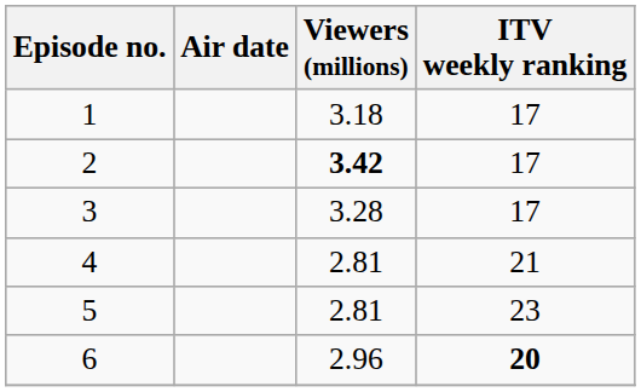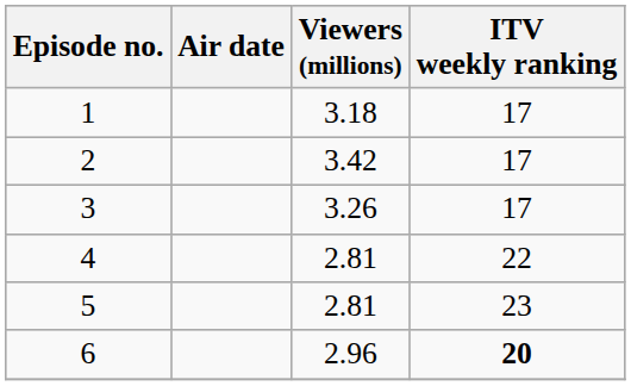2 | Viewers (millions): bold -> normal
3 | Viewers (millions): 3.28 -> 3.26
4 | ITV weekly ranking: 21 -> 22
